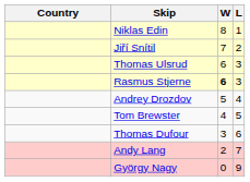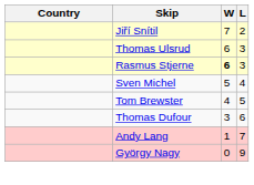- row: Niklas Edin | 8 | 1
- row: Andrey Drozdov | 5 | 4
+ row: Sven Michel | 5 | 4
Andy Lang | W: 2 -> 1
